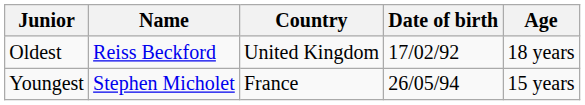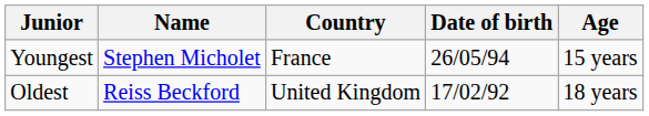rows swapped: Youngest <-> Oldest
